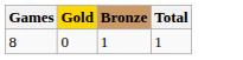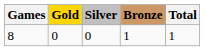+ column: Silver | 0
